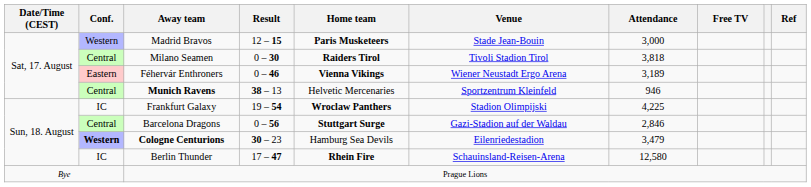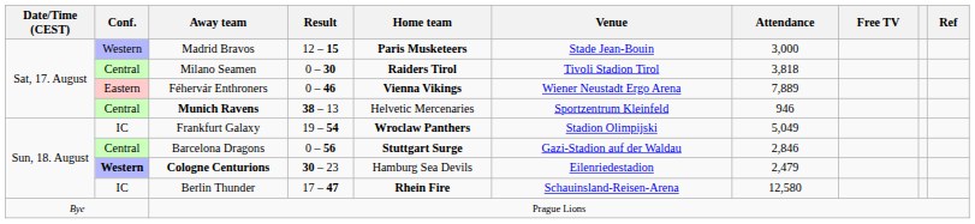Féhervár Enthroners | Attendance: 3,189 -> 7,889
Frankfurt Galaxy | Attendance: 4,225 -> 5,049
Cologne Centurions | Attendance: 3,479 -> 2,479
